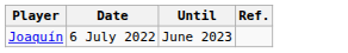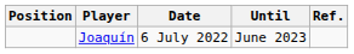+ column: Position
